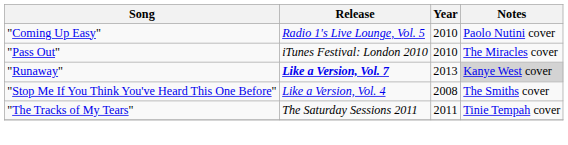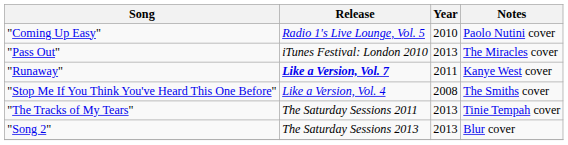"Pass Out" | Year: 2010 -> 2013
"Runaway" | Year: 2013 -> 2011
"Runaway" | Notes: lightgrey background -> no background
"The Tracks of My Tears" | Year: 2011 -> 2013
+ row: "Song 2" | The Saturday Sessions 2013 | 2013 | Blur cover
